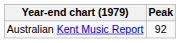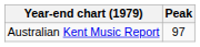Australian Kent Music Report | Peak: 92 -> 97
